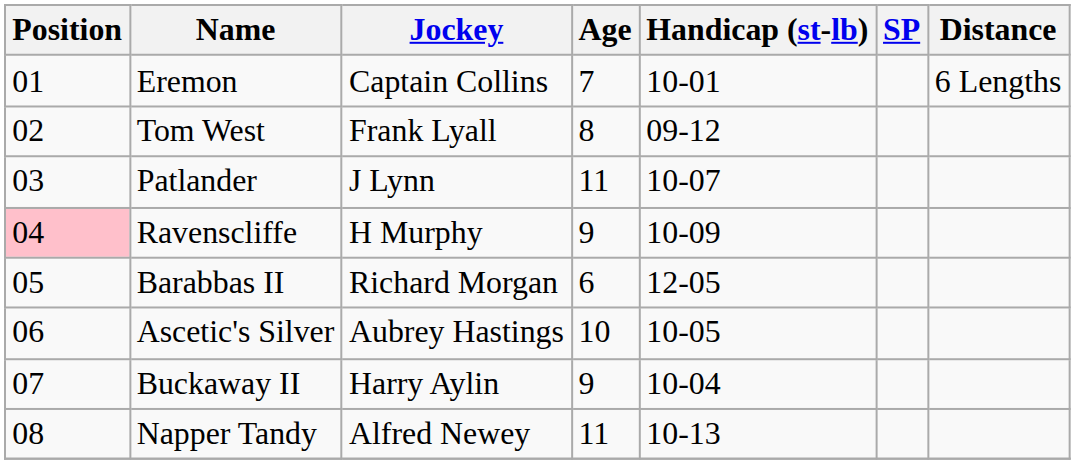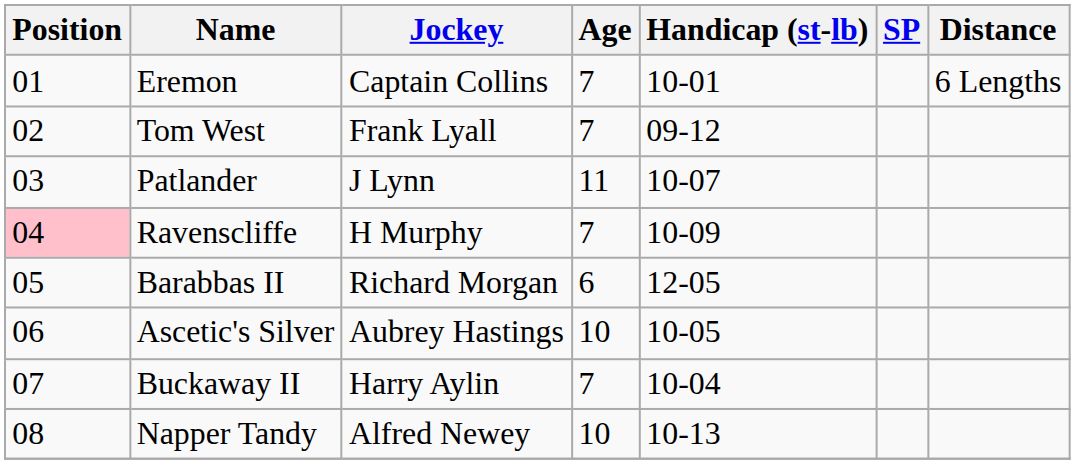Tom West | Age: 8 -> 7
Ravenscliffe | Age: 9 -> 7
Buckaway II | Age: 9 -> 7
Napper Tandy | Age: 11 -> 10
